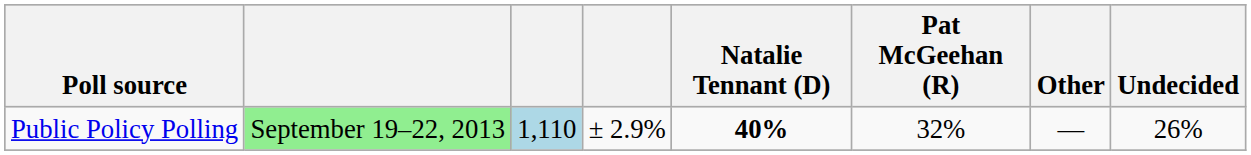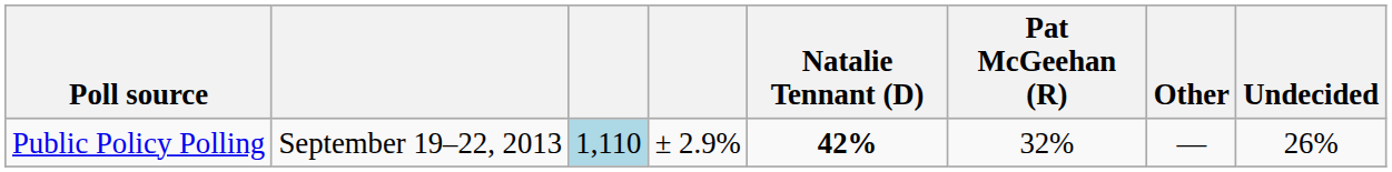Public Policy Polling | column 2: lightgreen background -> no background
Public Policy Polling | Natalie Tennant (D): 40% -> 42%
